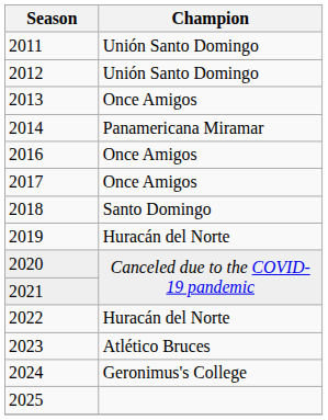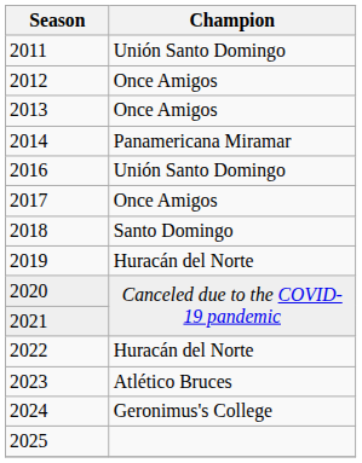2012 | Champion: Unión Santo Domingo -> Once Amigos
2016 | Champion: Once Amigos -> Unión Santo Domingo
